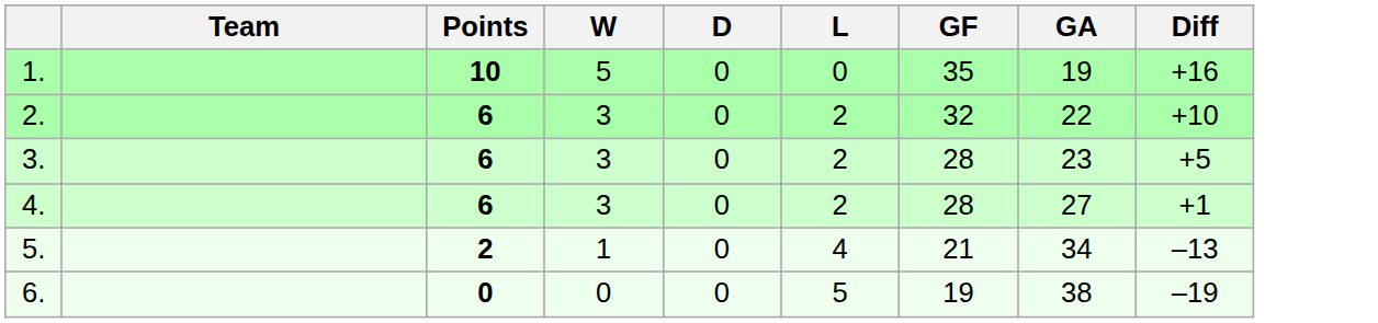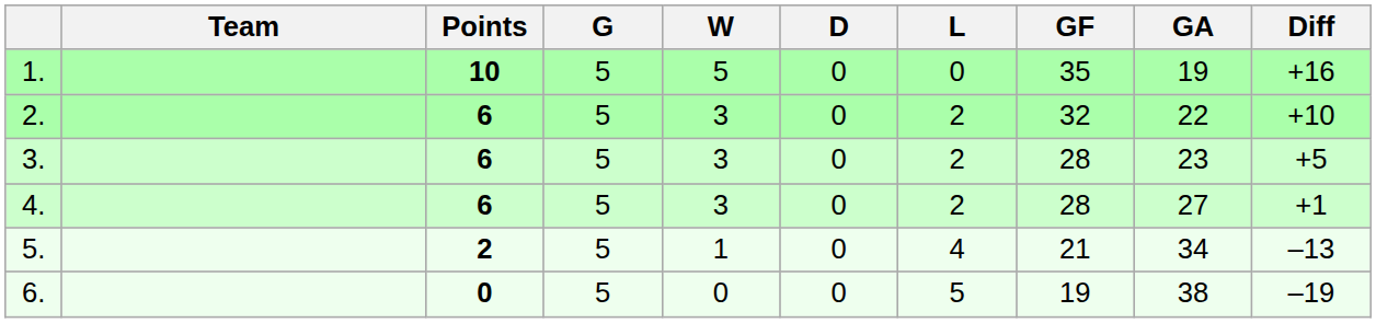+ column: G | 5 | 5 | 5 | 5 | 5 | 5
